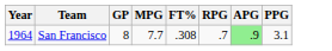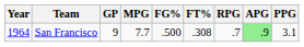+ column: FG% | .500
San Francisco | GP: 8 -> 9
